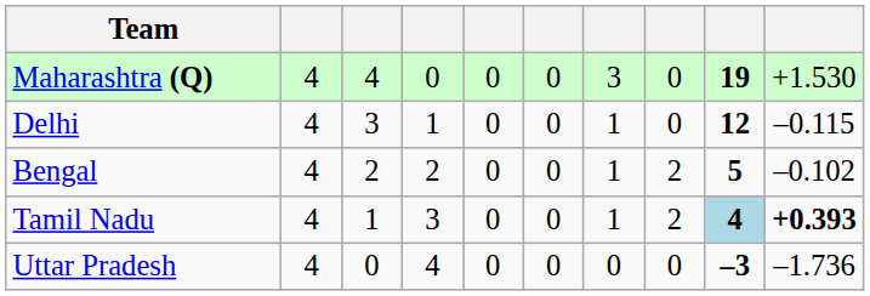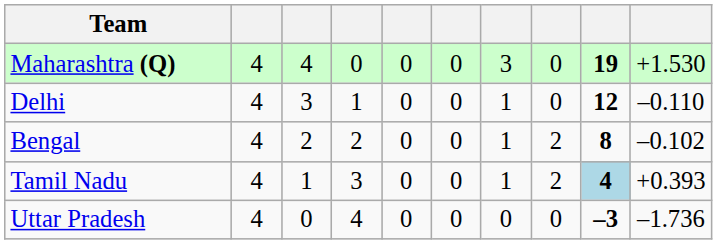Delhi | column 10: –0.115 -> –0.110
Bengal | column 9: 5 -> 8
Tamil Nadu | column 10: bold -> normal
